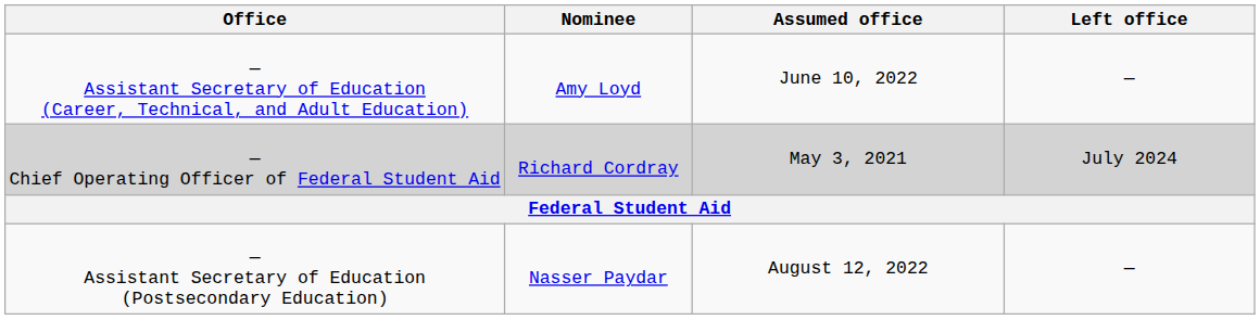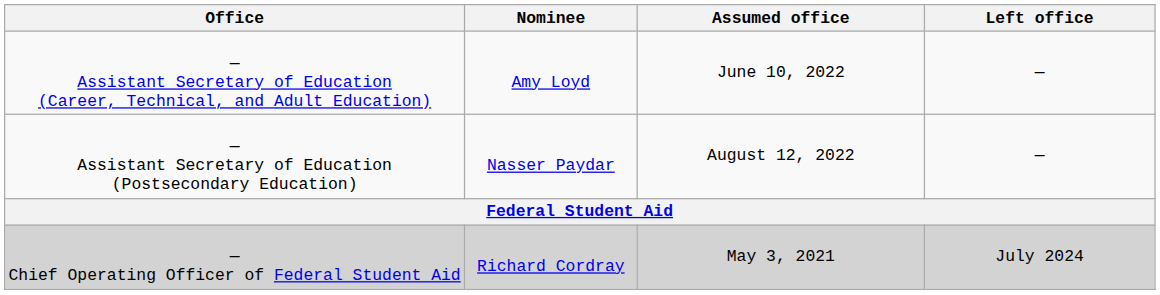rows swapped: — Assistant Secretary of Education (Postsecondary Education) <-> — Chief Operating Officer of Federal Student Aid
